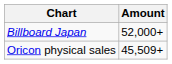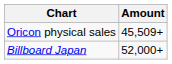rows swapped: Oricon physical sales <-> Billboard Japan
